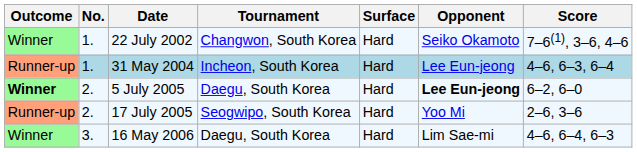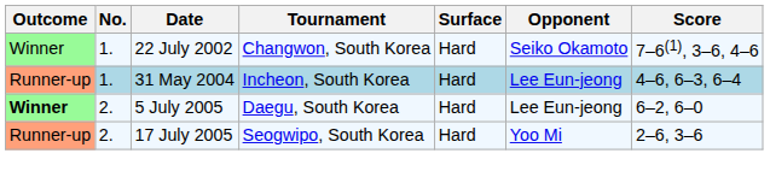5 July 2005 | Opponent: bold -> normal
- row: Winner | 3. | 16 May 2006 | Daegu, South Korea | Hard | Lim Sae-mi | 4–6, 6–4, 6–3
